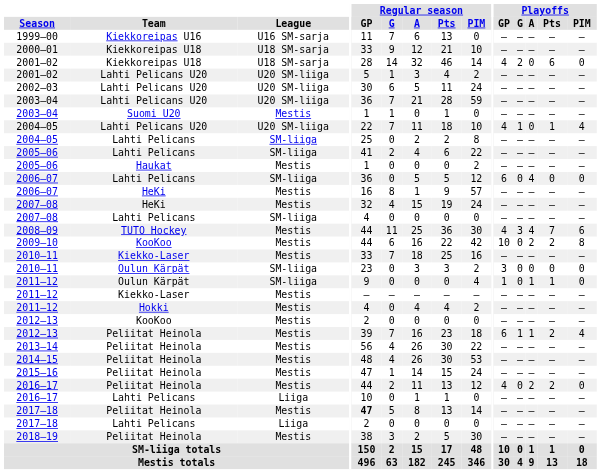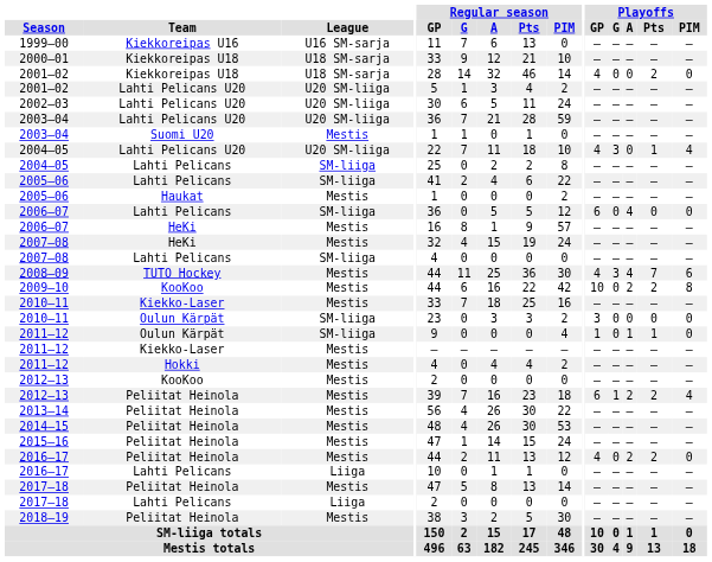2001–02 / Kiekkoreipas U18 | Playoffs / G: 2 -> 0
2001–02 / Kiekkoreipas U18 | Playoffs / Pts: 6 -> 2
2004–05 / Lahti Pelicans U20 | Playoffs / G: 1 -> 3
2012–13 / Peliitat Heinola | Playoffs / A: 1 -> 2
2017–18 / Peliitat Heinola | Regular season / GP: bold -> normal
